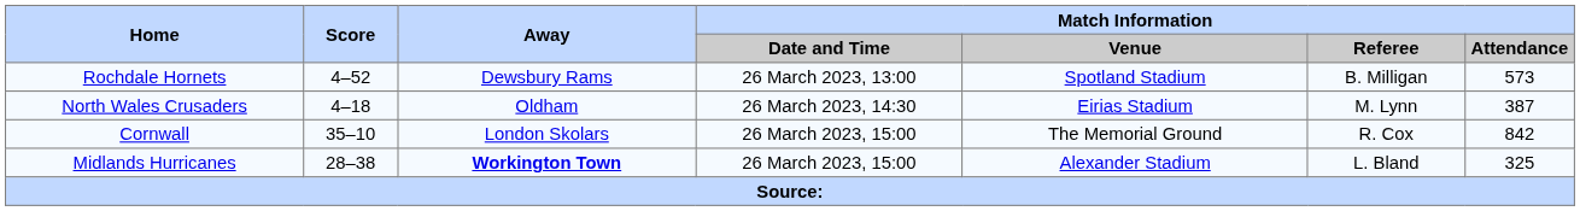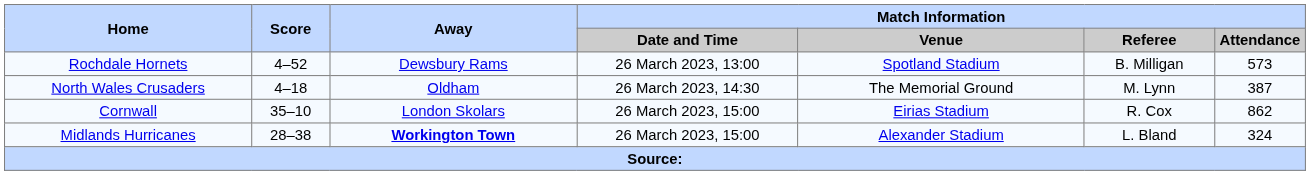North Wales Crusaders | Match Information / Venue: Eirias Stadium -> The Memorial Ground
Cornwall | Match Information / Venue: The Memorial Ground -> Eirias Stadium
Cornwall | Match Information / Attendance: 842 -> 862
Midlands Hurricanes | Match Information / Attendance: 325 -> 324
